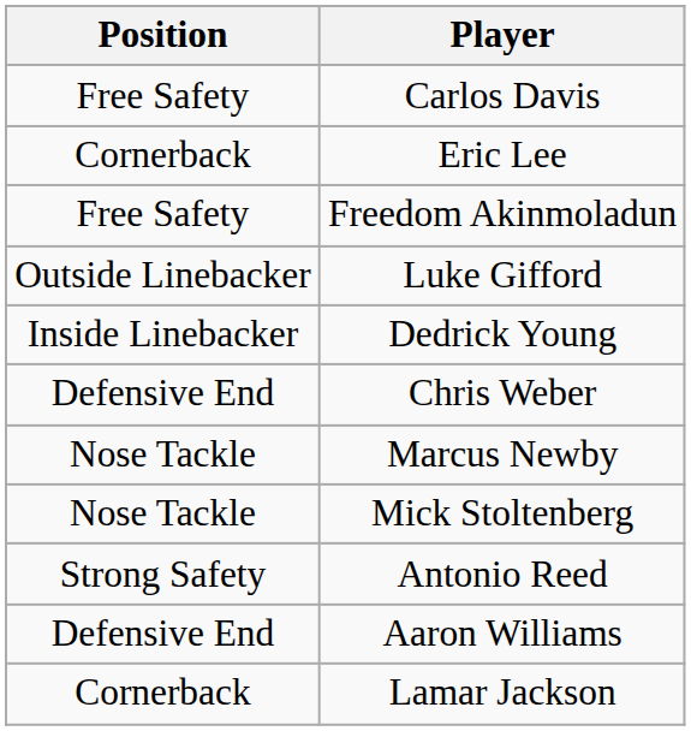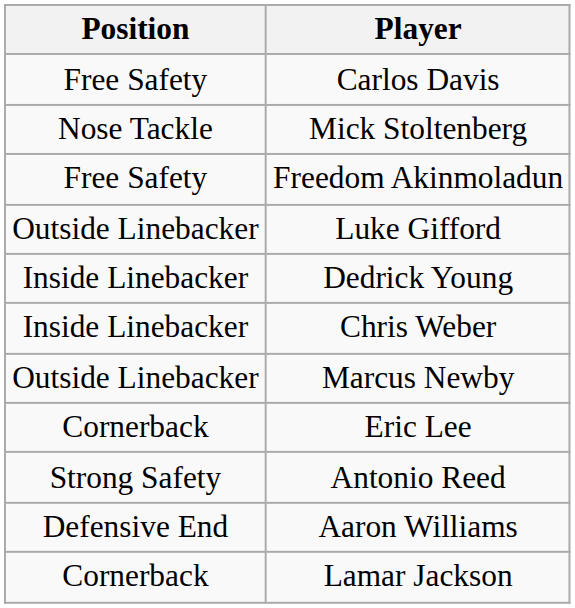rows swapped: Mick Stoltenberg <-> Eric Lee
Chris Weber | Position: Defensive End -> Inside Linebacker
Marcus Newby | Position: Nose Tackle -> Outside Linebacker
